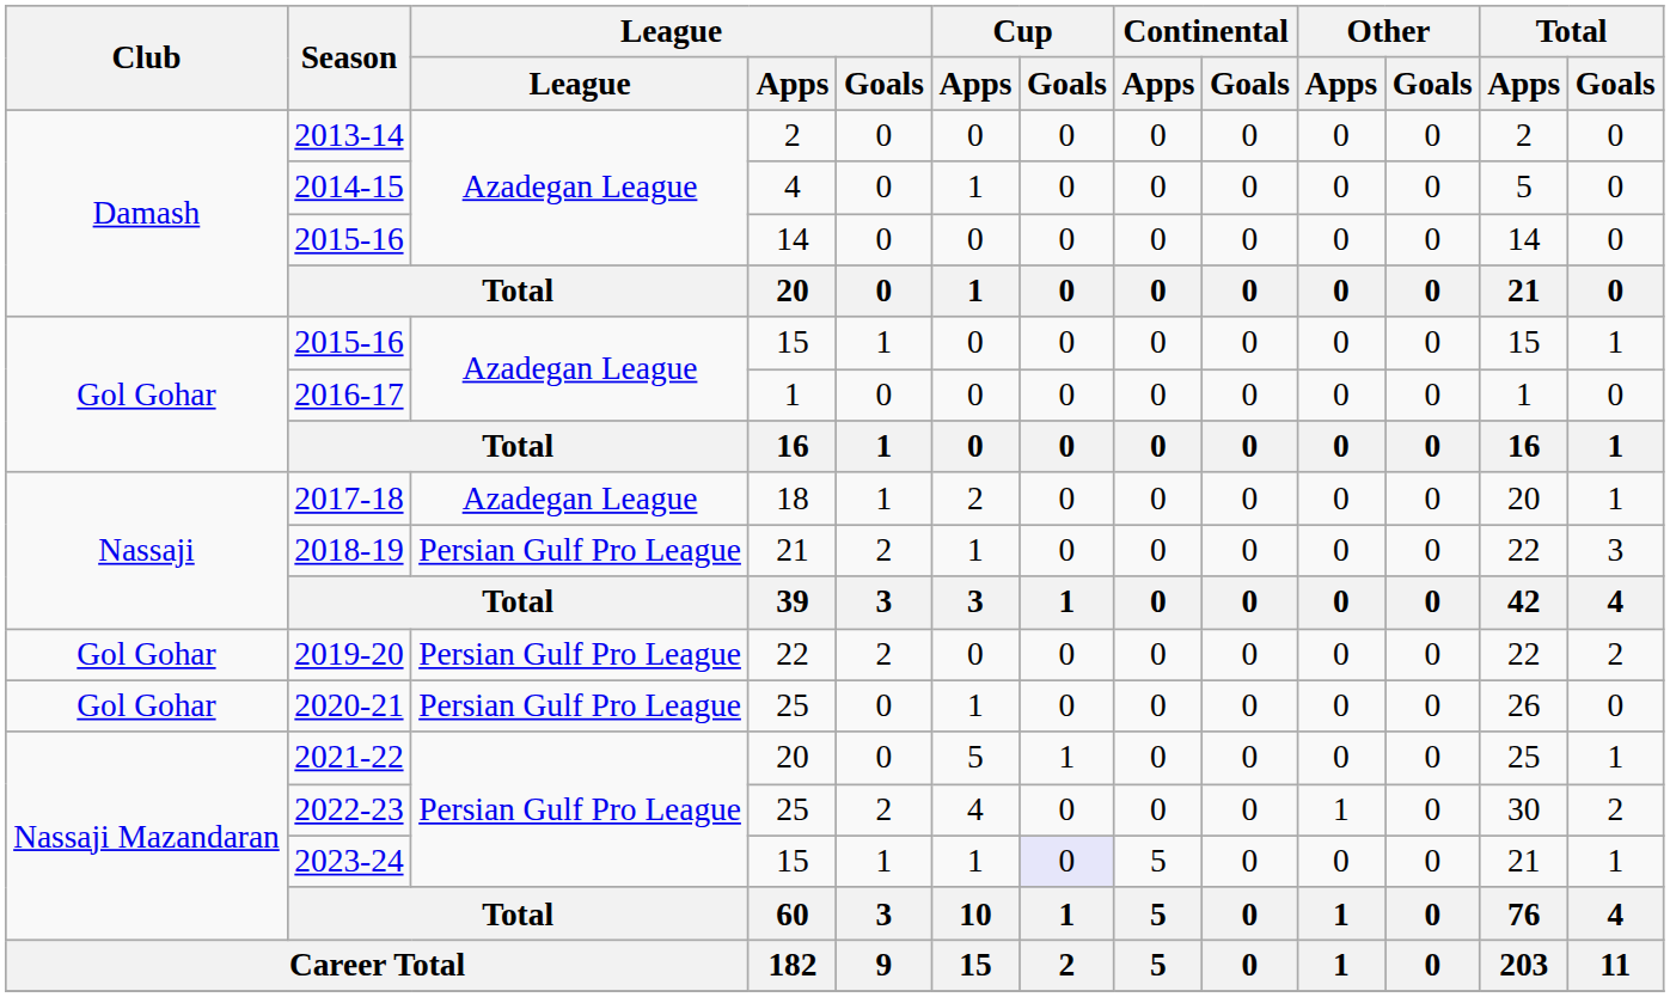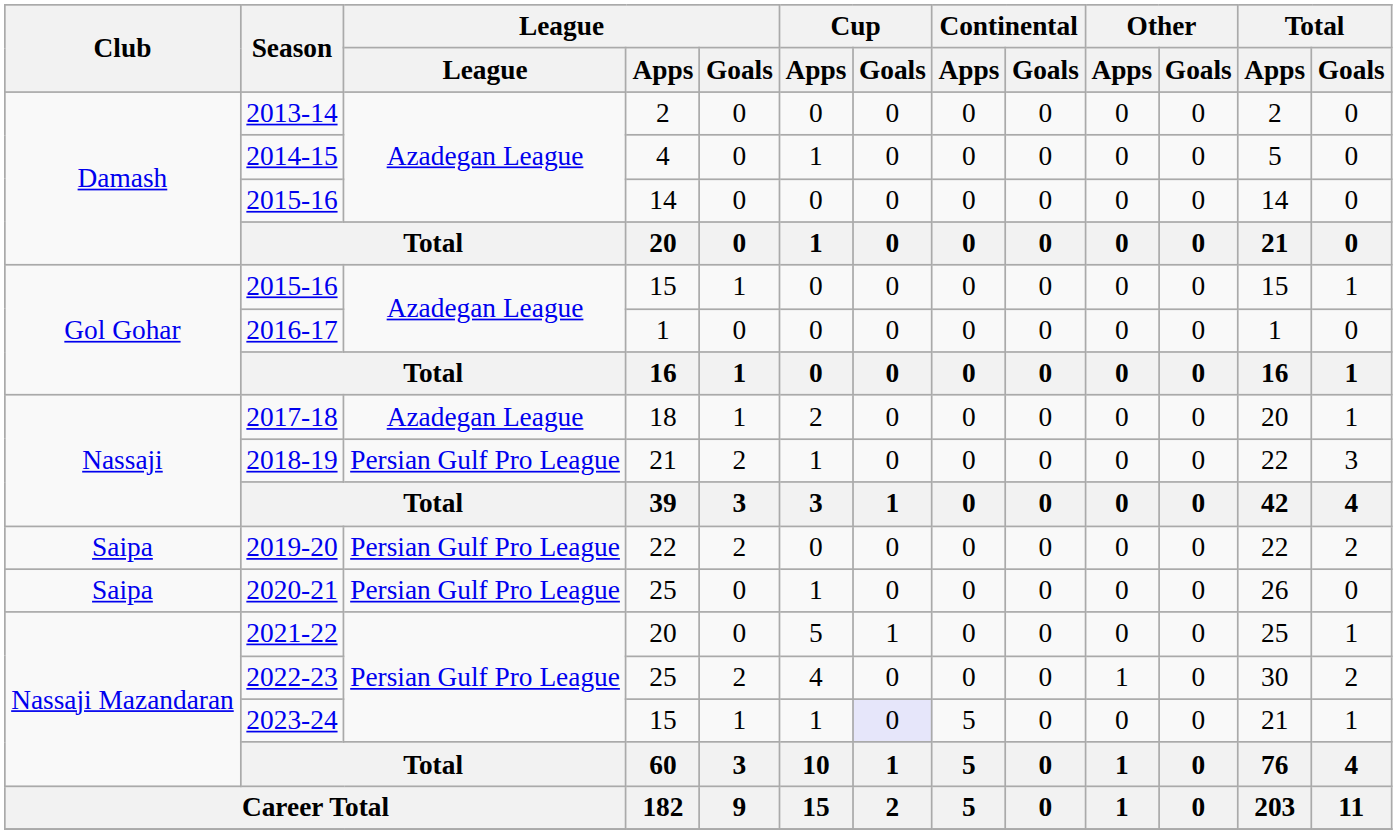2019-20 | Club: Gol Gohar -> Saipa
2020-21 | Club: Gol Gohar -> Saipa
